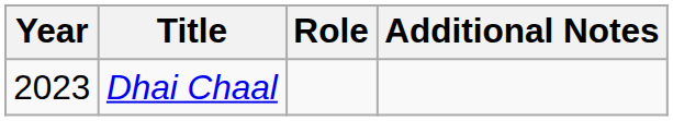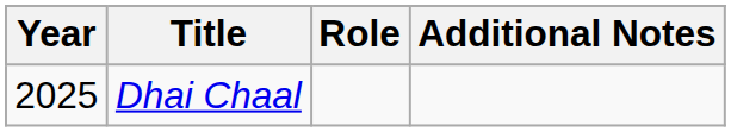Dhai Chaal | Year: 2023 -> 2025
